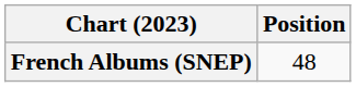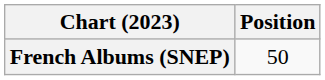French Albums (SNEP) | Position: 48 -> 50
